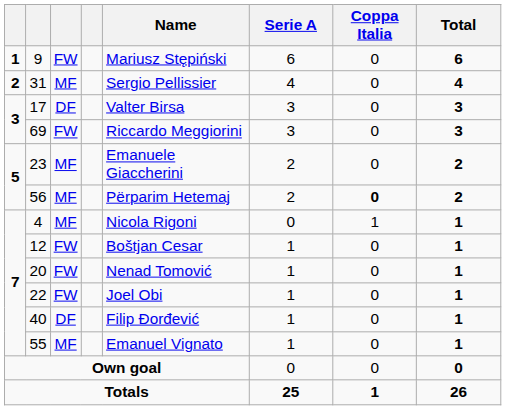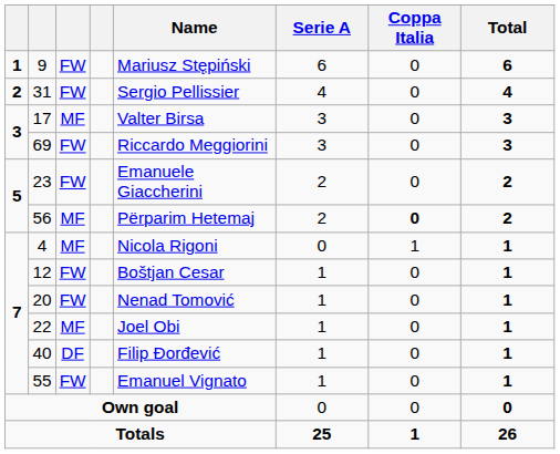31 | column 3: MF -> FW
17 | column 3: DF -> MF
23 | column 3: MF -> FW
22 | column 3: FW -> MF
55 | column 3: MF -> FW
